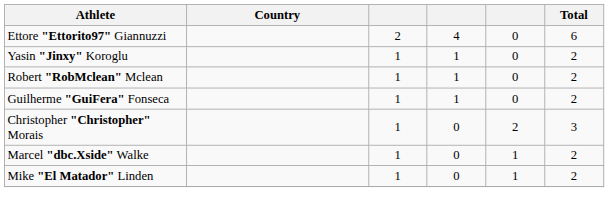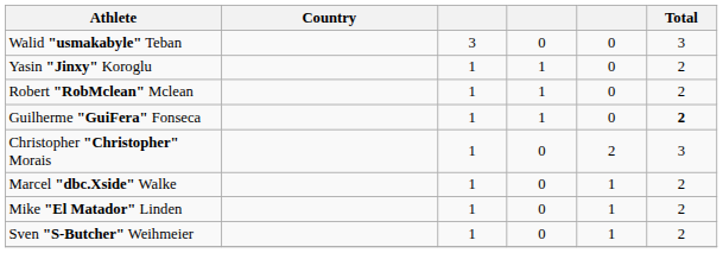+ row: Walid "usmakabyle" Teban | 3 | 0 | 0 | 3
- row: Ettore "Ettorito97" Giannuzzi | 2 | 4 | 0 | 6
Guilherme "GuiFera" Fonseca | Total: normal -> bold
+ row: Sven "S-Butcher" Weihmeier | 1 | 0 | 1 | 2
